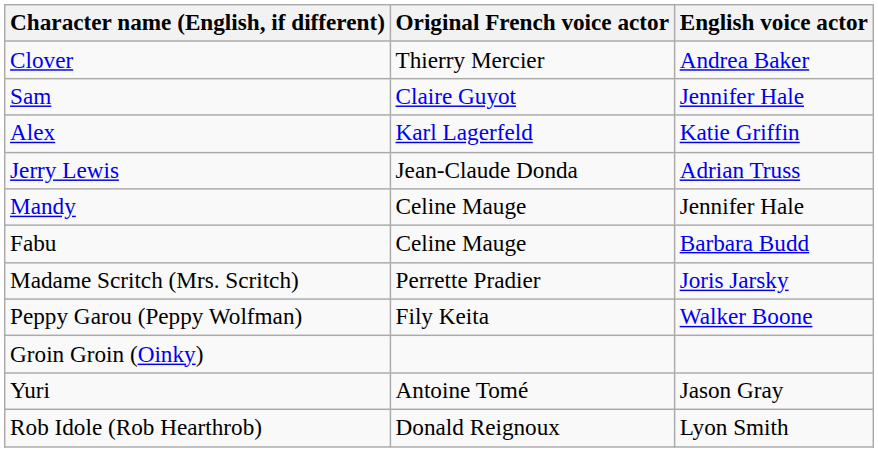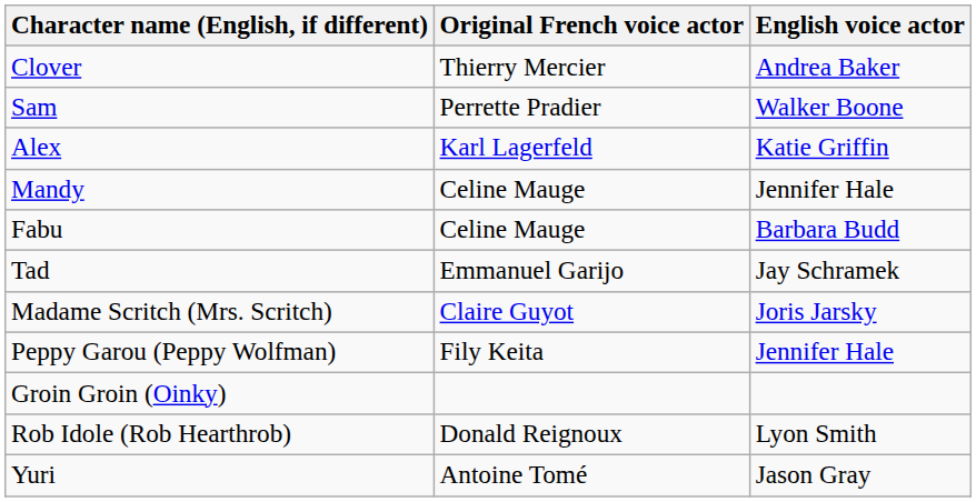Sam | Original French voice actor: Claire Guyot -> Perrette Pradier
Sam | English voice actor: Jennifer Hale -> Walker Boone
- row: Jerry Lewis | Jean-Claude Donda | Adrian Truss
+ row: Tad | Emmanuel Garijo | Jay Schramek
Madame Scritch (Mrs. Scritch) | Original French voice actor: Perrette Pradier -> Claire Guyot
Peppy Garou (Peppy Wolfman) | English voice actor: Walker Boone -> Jennifer Hale
rows swapped: Rob Idole (Rob Hearthrob) <-> Yuri
